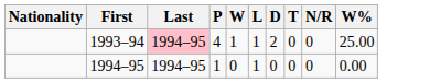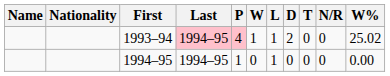+ column: Name
1993–94 | P: no background -> pink background
1993–94 | W%: 25.00 -> 25.02
